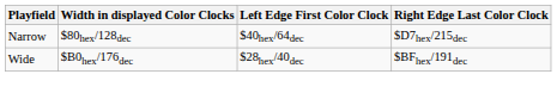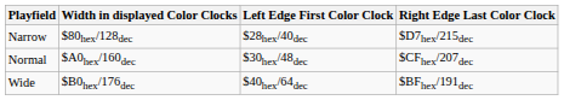Narrow | Left Edge First Color Clock: $40hex/64dec -> $28hex/40dec
+ row: Normal | $A0hex/160dec | $30hex/48dec | $CFhex/207dec
Wide | Left Edge First Color Clock: $28hex/40dec -> $40hex/64dec
